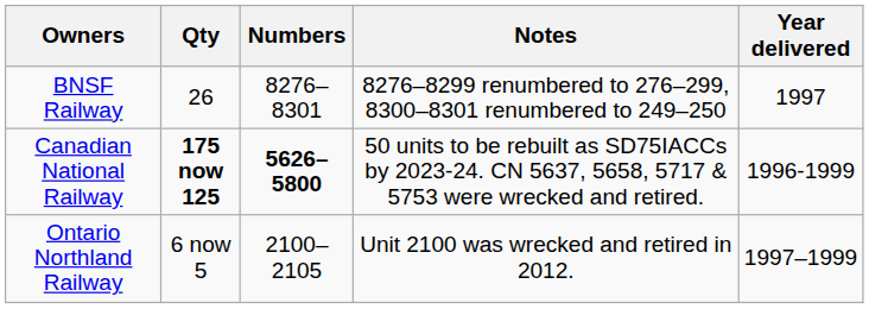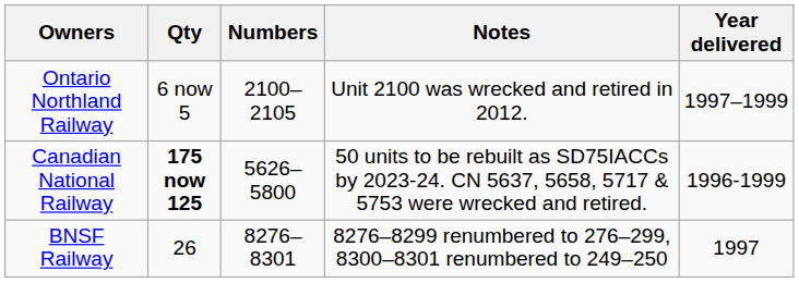rows swapped: BNSF Railway <-> Ontario Northland Railway
Canadian National Railway | Numbers: bold -> normal
